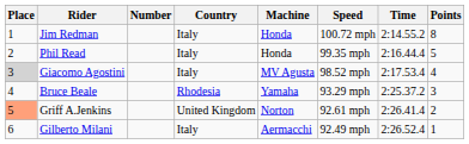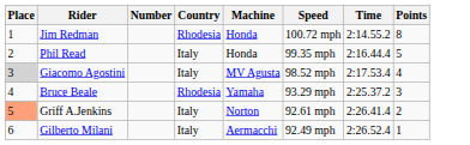Jim Redman | Country: Italy -> Rhodesia
Griff A.Jenkins | Country: United Kingdom -> Italy
